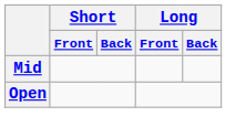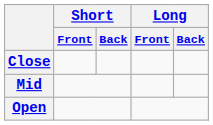+ row: Close
